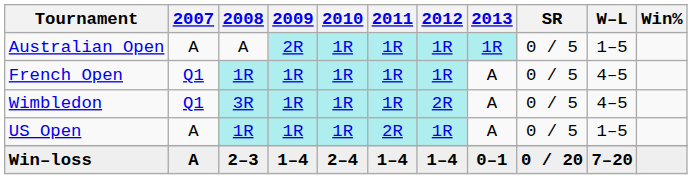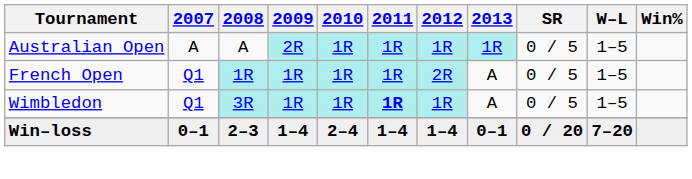French Open | 2012: 1R -> 2R
French Open | W–L: 4–5 -> 1–5
Wimbledon | 2011: normal -> bold
Wimbledon | 2012: 2R -> 1R
Wimbledon | W–L: 4–5 -> 1–5
- row: US Open | A | 1R | 1R | 1R | 2R | 1R | A | 0 / 5 | 1–5
Win–loss | 2007: A -> 0–1
